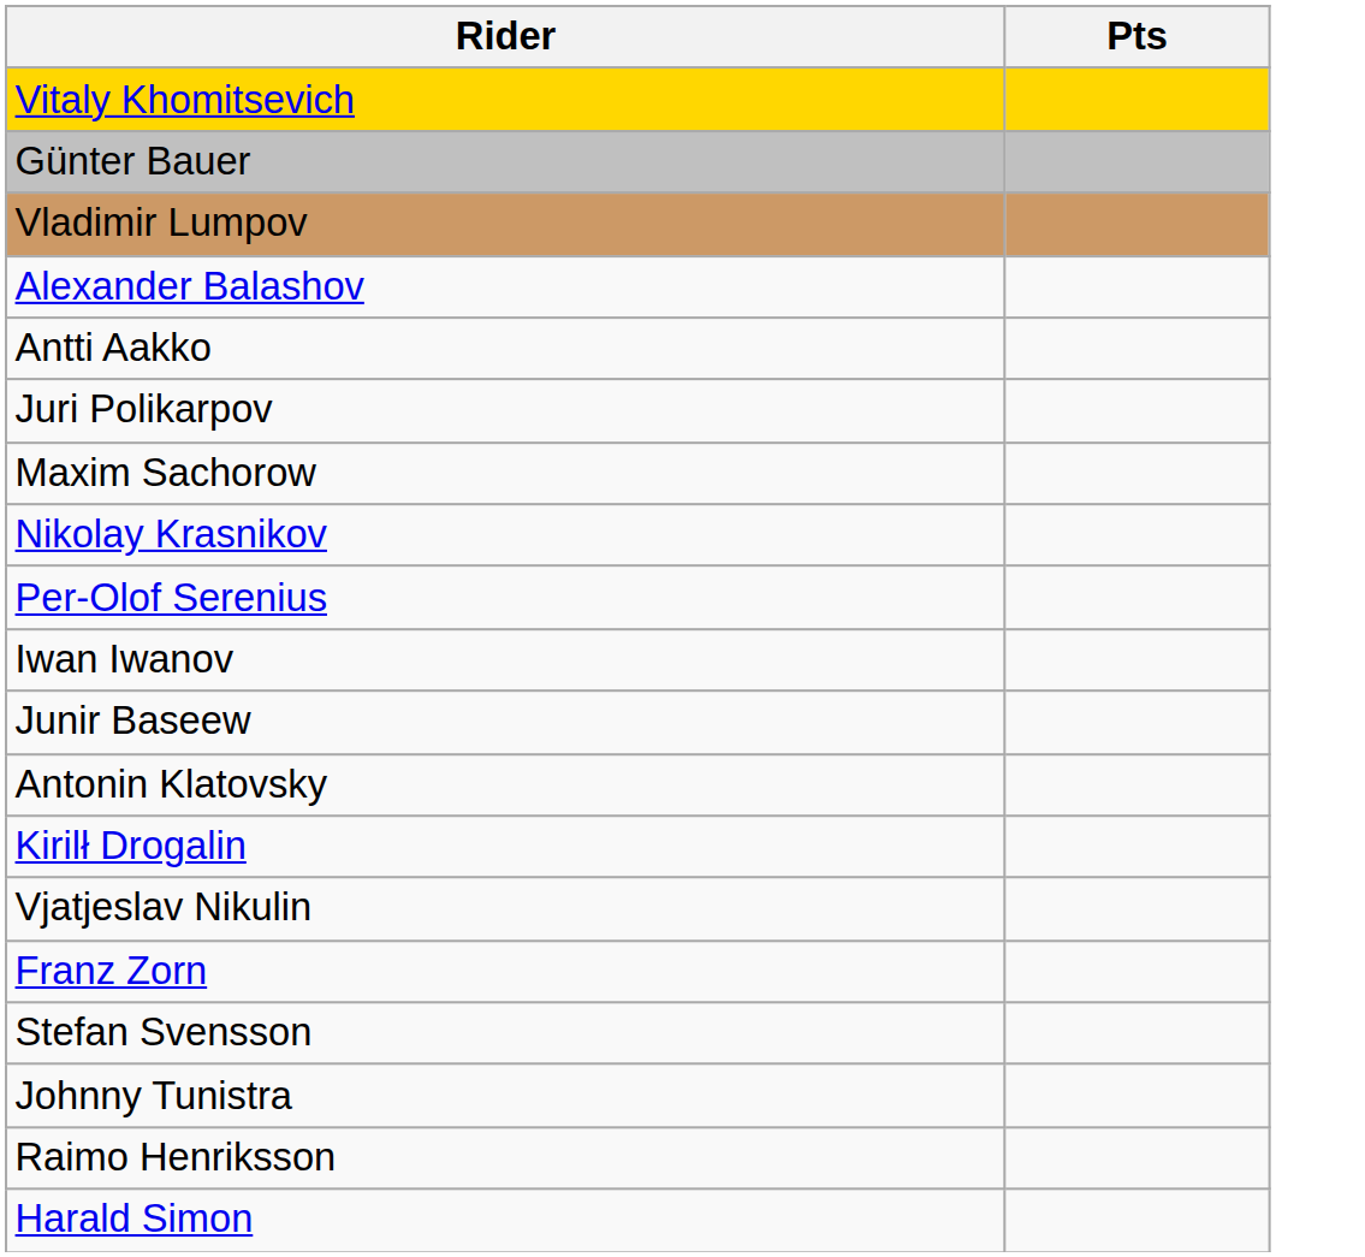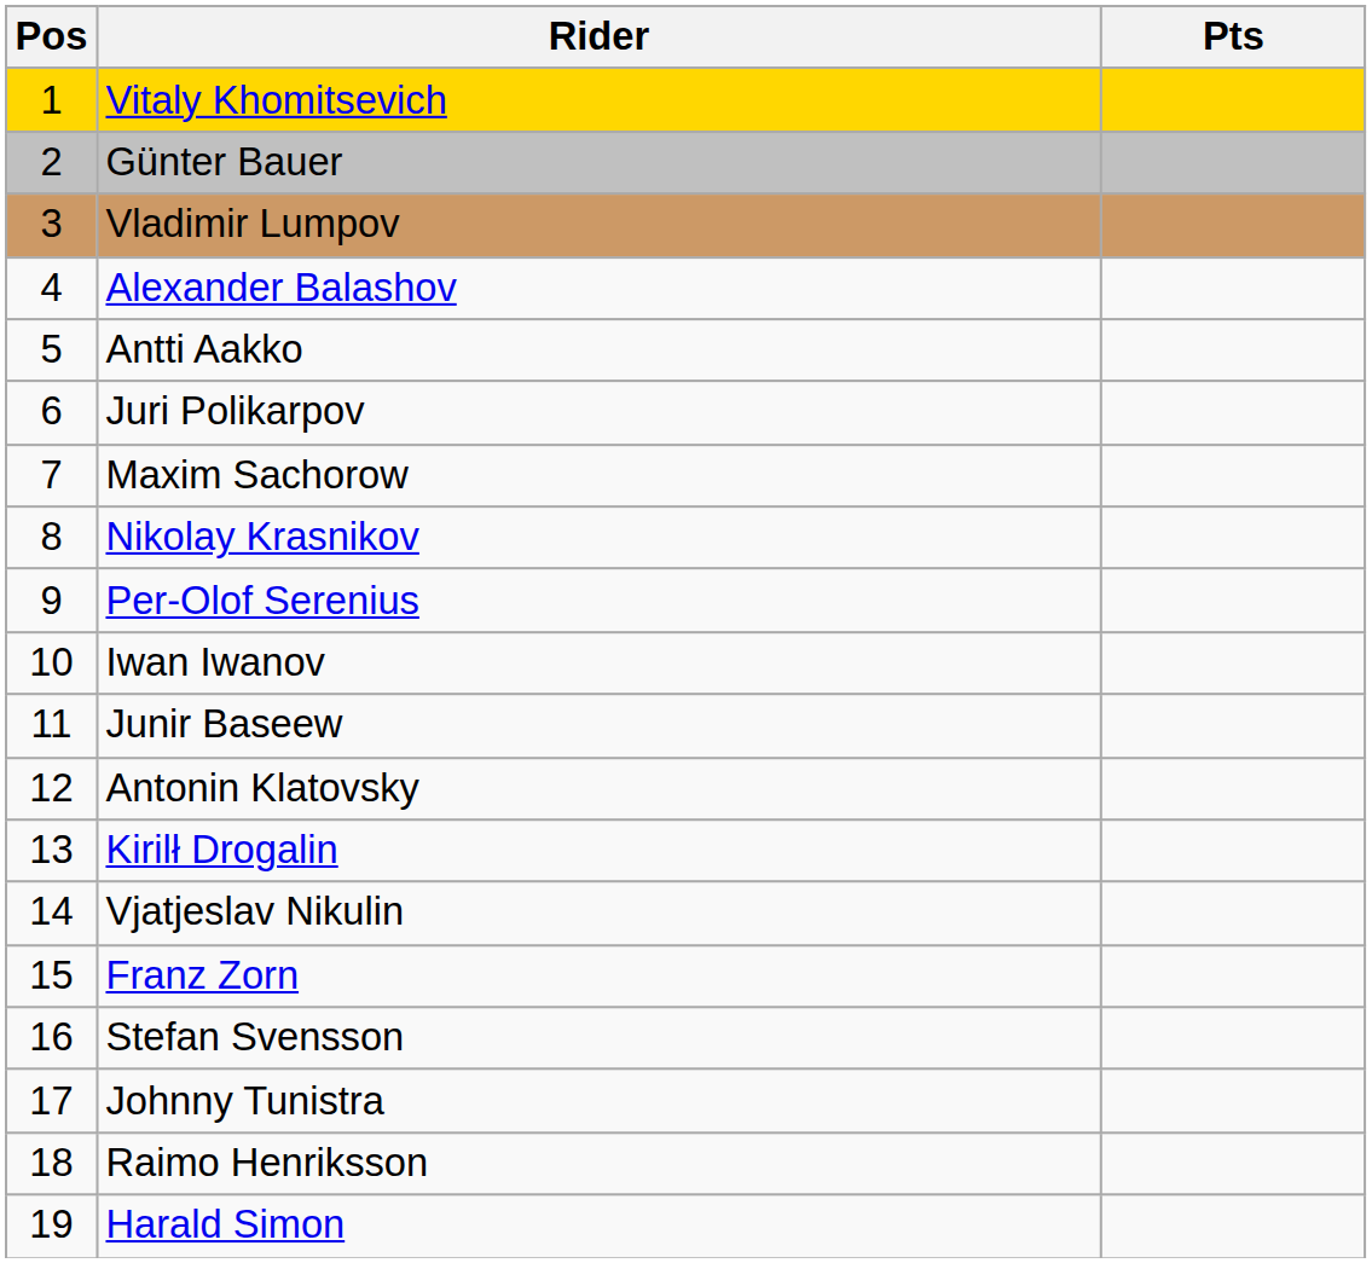+ column: Pos | 1 | 2 | 3 | 4 | 5 | 6 | 7 | 8 | 9 | 10 | 11 | 12 | 13 | 14 | 15 | 16 | 17 | 18 | 19
